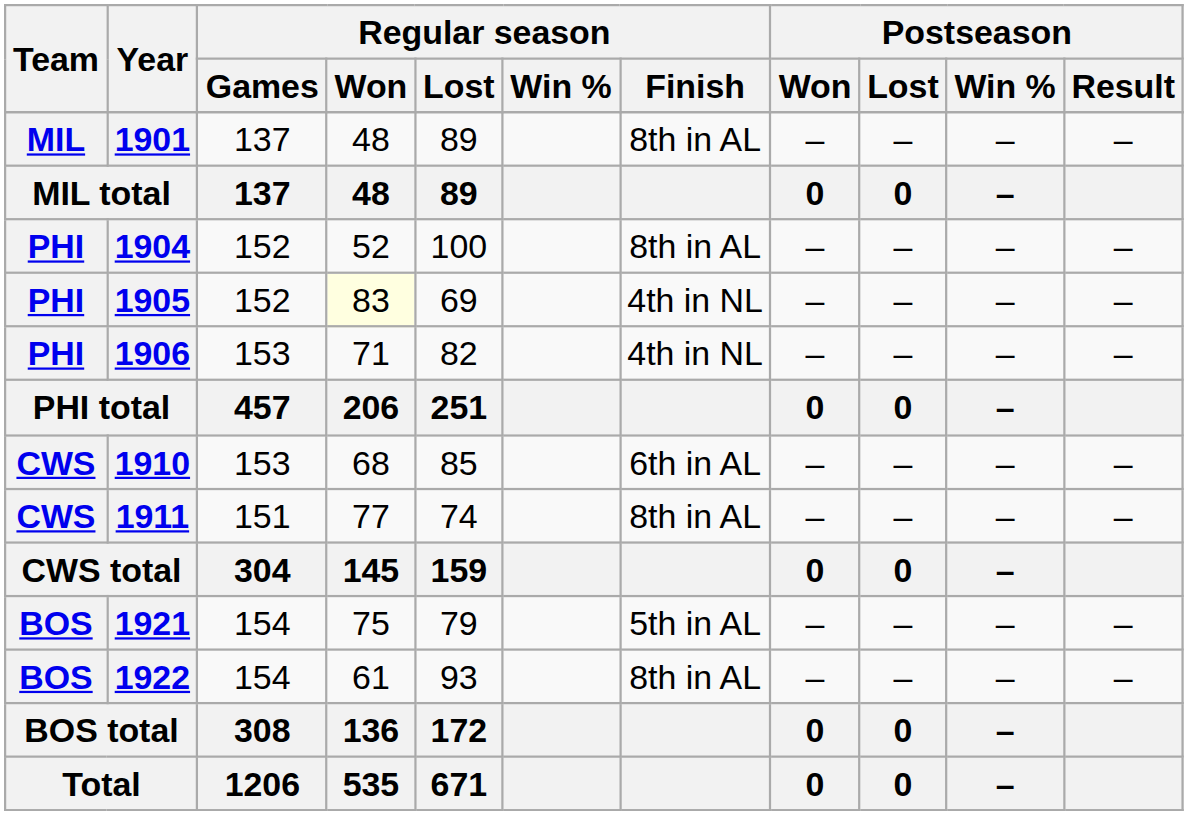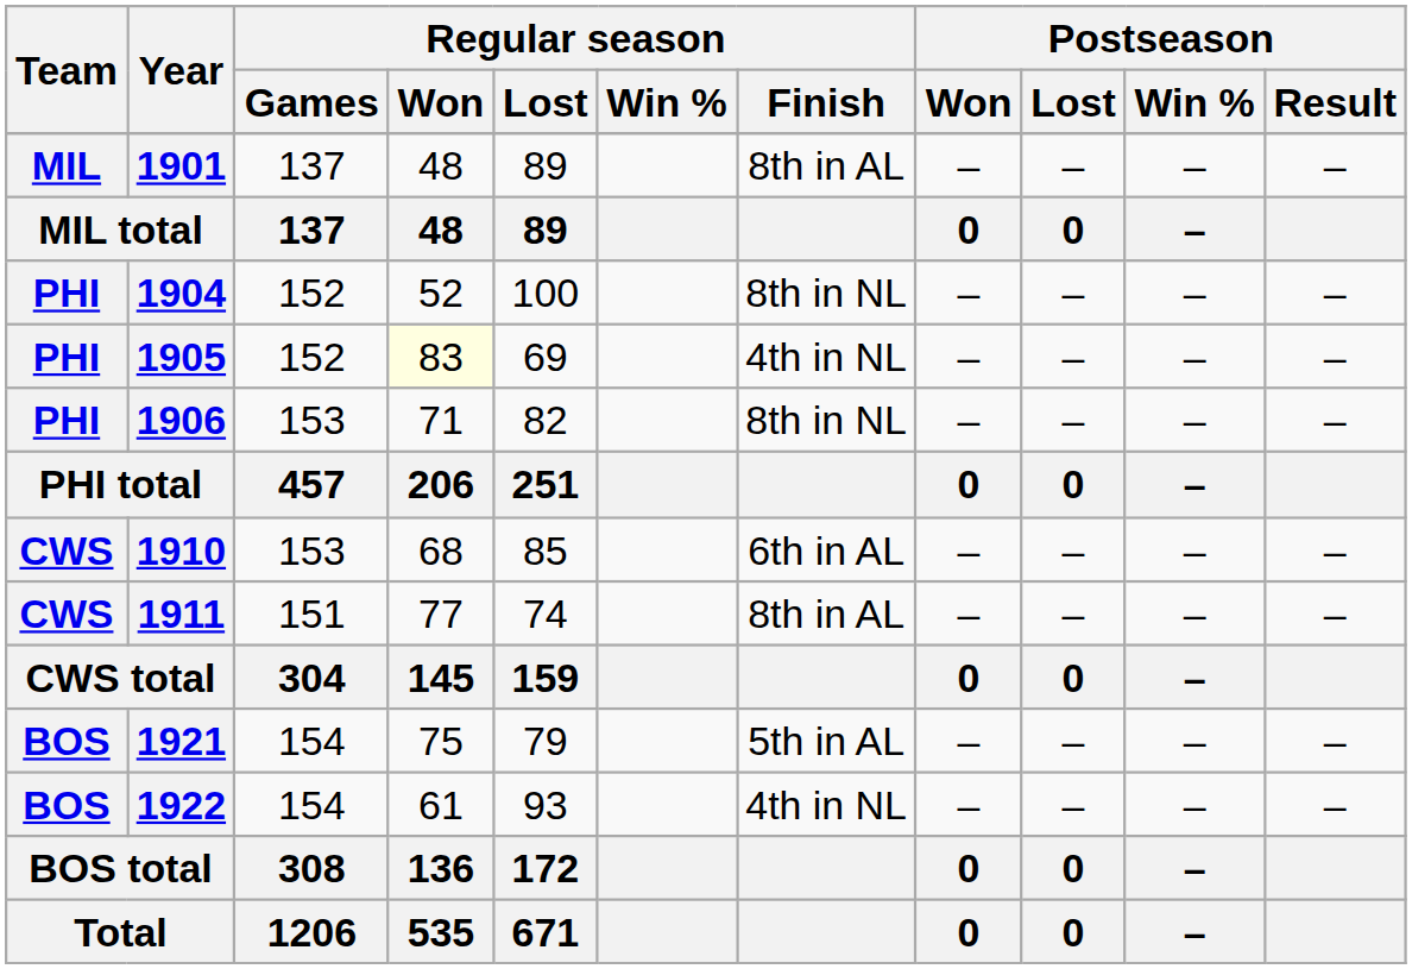1904 | Regular season / Finish: 8th in AL -> 8th in NL
1906 | Regular season / Finish: 4th in NL -> 8th in NL
1922 | Regular season / Finish: 8th in AL -> 4th in NL
